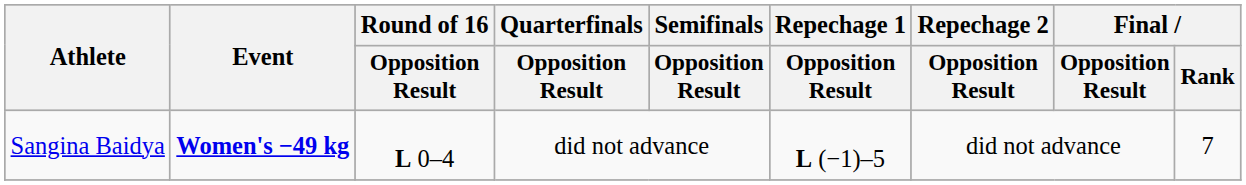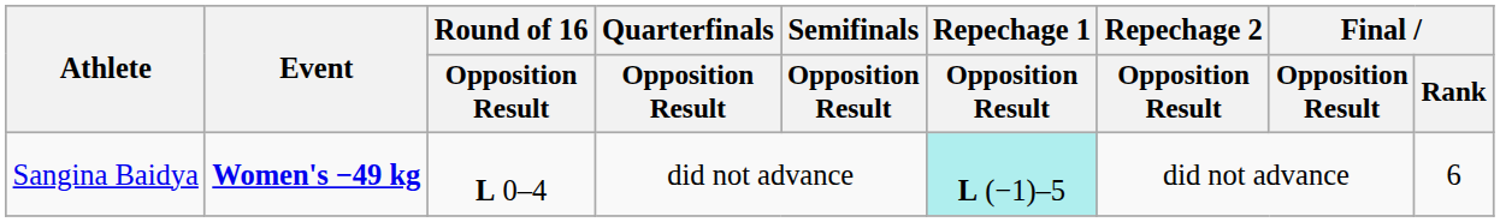Sangina Baidya | Repechage 1 / Opposition Result: no background -> paleturquoise background
Sangina Baidya | Final / Rank: 7 -> 6
